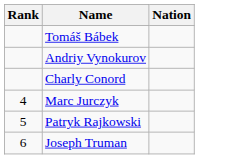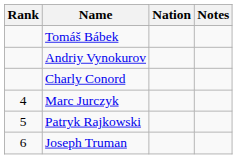+ column: Notes
